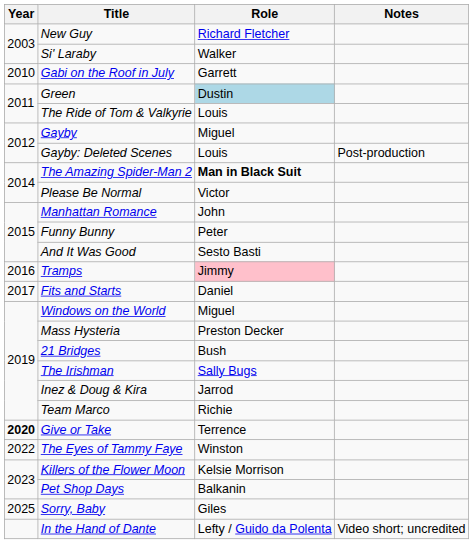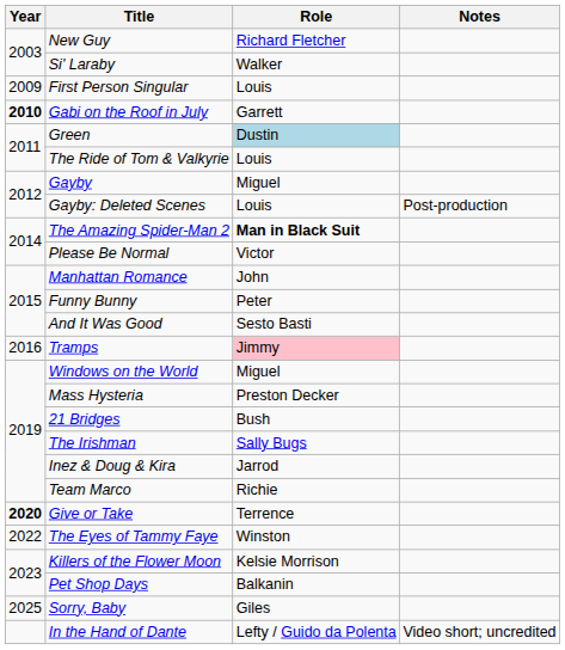+ row: 2009 | First Person Singular | Louis
Gabi on the Roof in July | Year: normal -> bold
- row: 2017 | Fits and Starts | Daniel
